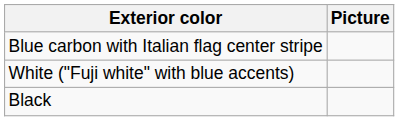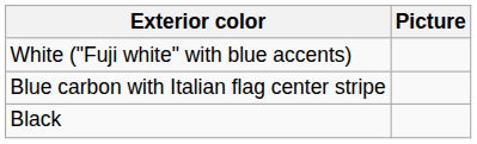rows swapped: White ("Fuji white" with blue accents) <-> Blue carbon with Italian flag center stripe
